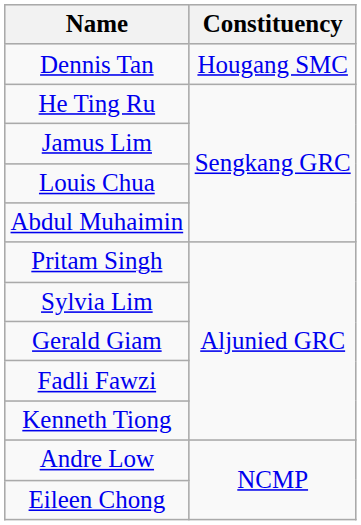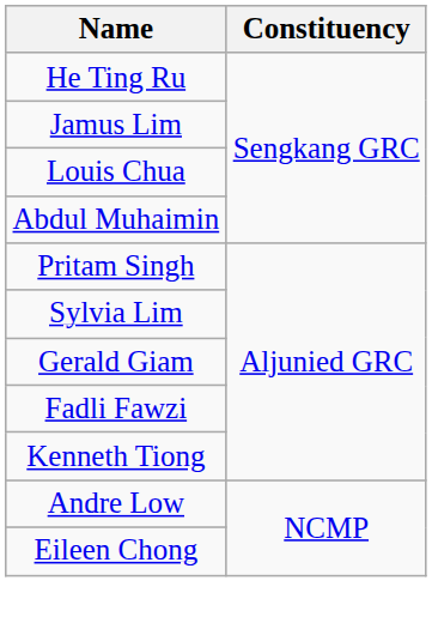- row: Dennis Tan | Hougang SMC
